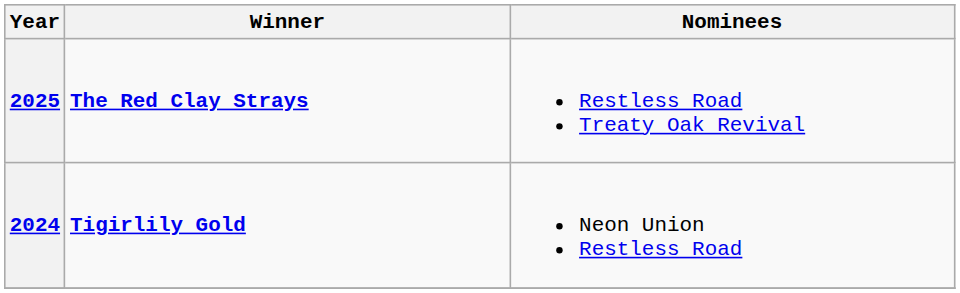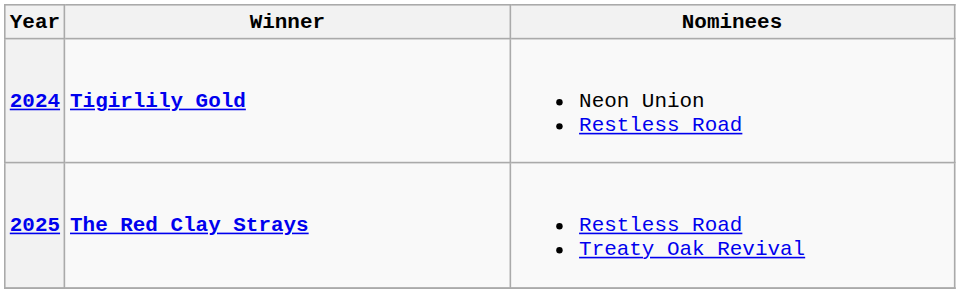rows swapped: 2025 <-> 2024
